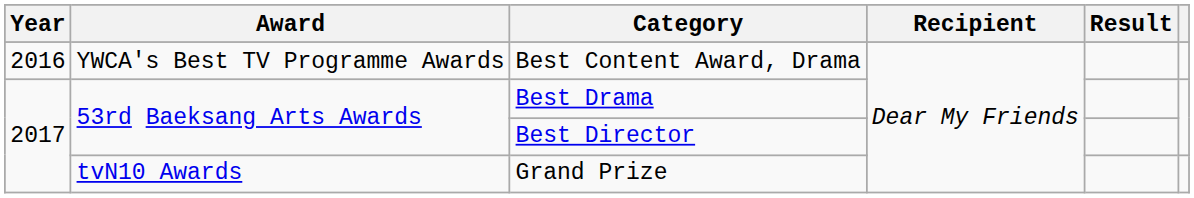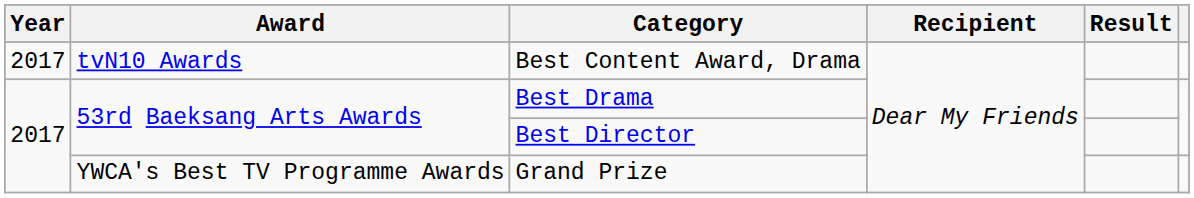Best Content Award, Drama | Year: 2016 -> 2017
Best Content Award, Drama | Award: YWCA's Best TV Programme Awards -> tvN10 Awards
Grand Prize | Award: tvN10 Awards -> YWCA's Best TV Programme Awards
